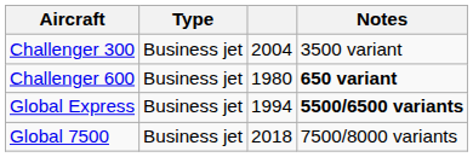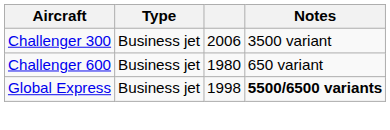Challenger 300 | column 3: 2004 -> 2006
Challenger 600 | Notes: bold -> normal
Global Express | column 3: 1994 -> 1998
- row: Global 7500 | Business jet | 2018 | 7500/8000 variants
